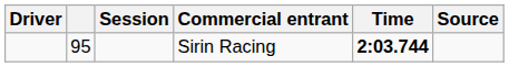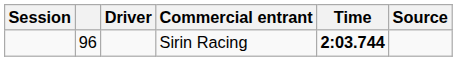columns swapped: Session <-> Driver
Sirin Racing | column 2: 95 -> 96
